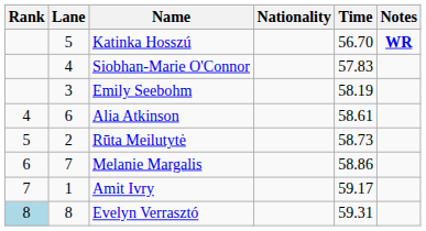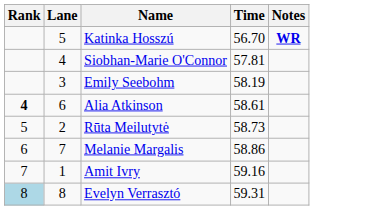- column: Nationality
Siobhan-Marie O'Connor | Time: 57.83 -> 57.81
Alia Atkinson | Rank: normal -> bold
Amit Ivry | Time: 59.17 -> 59.16
